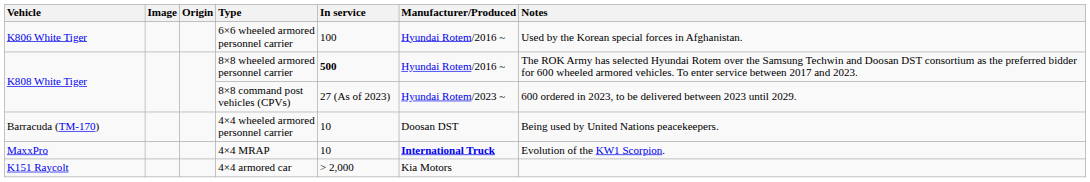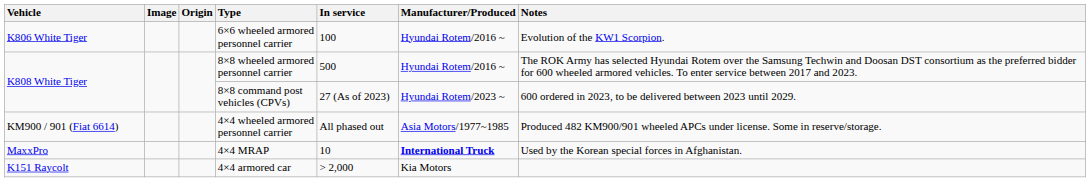K806 White Tiger | Notes: Used by the Korean special forces in Afghanistan. -> Evolution of the KW1 Scorpion.
K808 White Tiger / 8×8 wheeled armored personnel carrier | In service: bold -> normal
+ row: KM900 / 901 (Fiat 6614) | 4×4 wheeled armored personnel carrier | All phased out | Asia Motors/1977~1985 | Produced 482 KM900/901 wheeled APCs under license. Some in reserve/storage.
- row: Barracuda (TM-170) | 4×4 wheeled armored personnel carrier | 10 | Doosan DST | Being used by United Nations peacekeepers.
MaxxPro | Notes: Evolution of the KW1 Scorpion. -> Used by the Korean special forces in Afghanistan.
